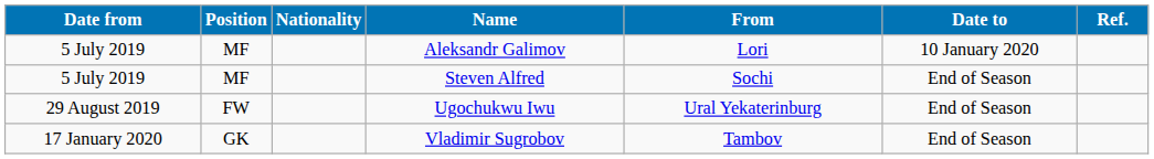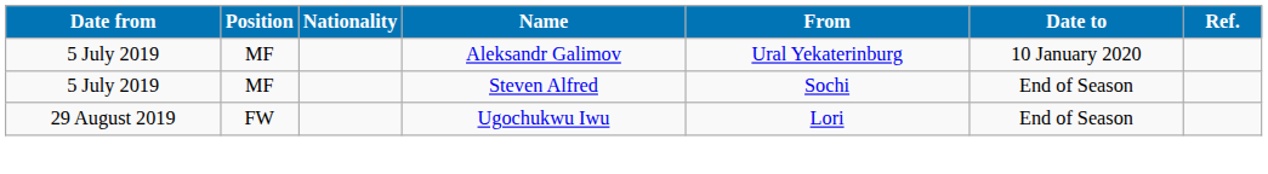Aleksandr Galimov | From: Lori -> Ural Yekaterinburg
Ugochukwu Iwu | From: Ural Yekaterinburg -> Lori
- row: 17 January 2020 | GK | Vladimir Sugrobov | Tambov | End of Season
